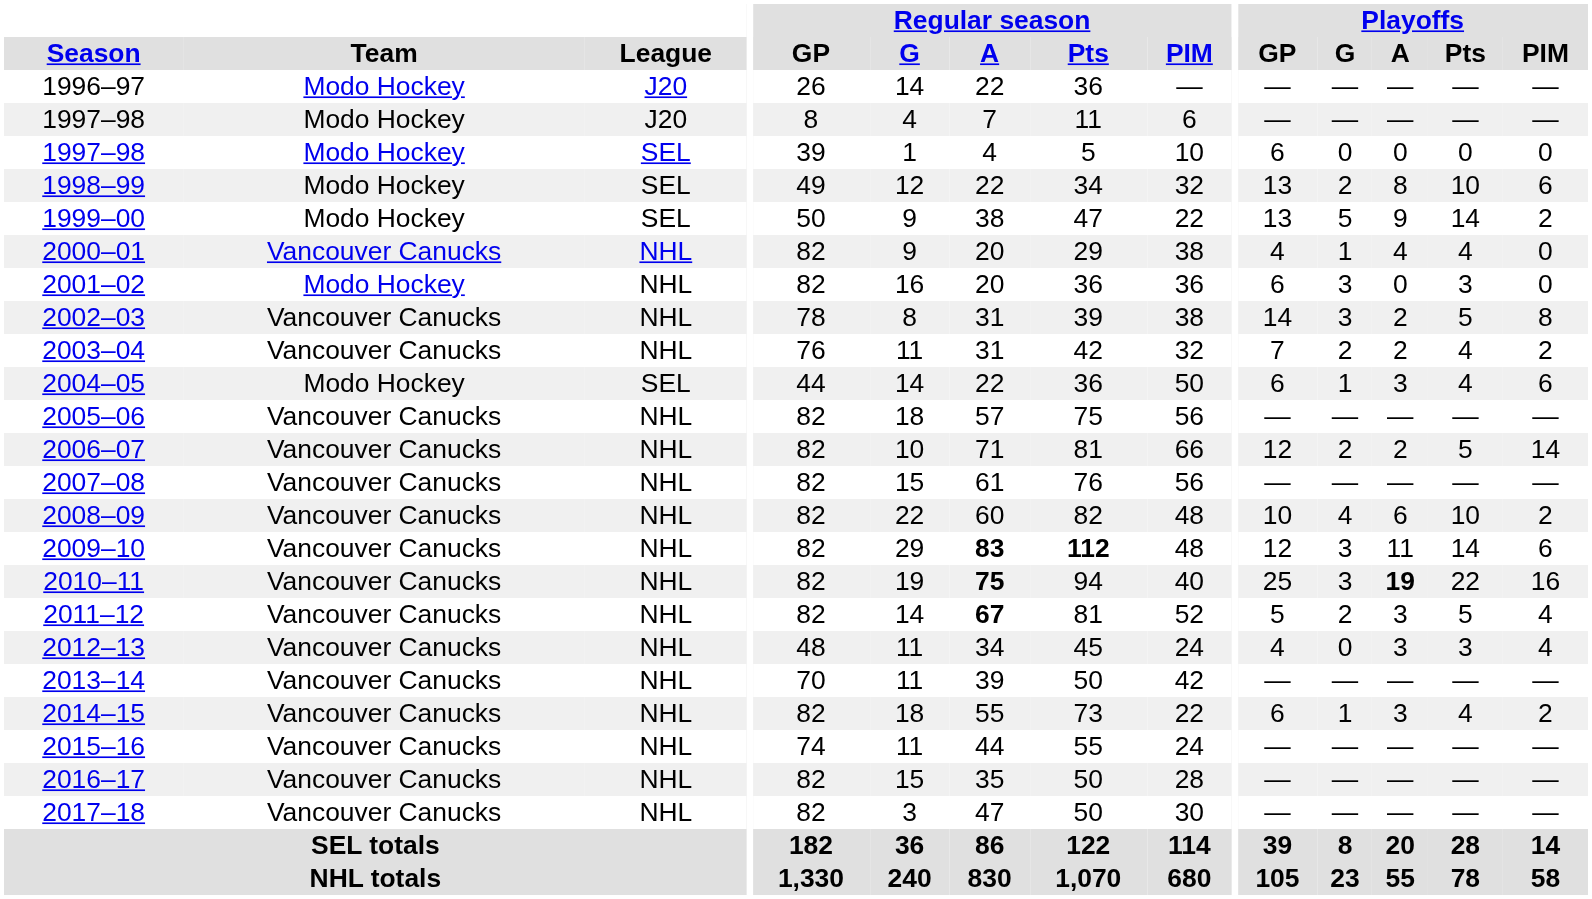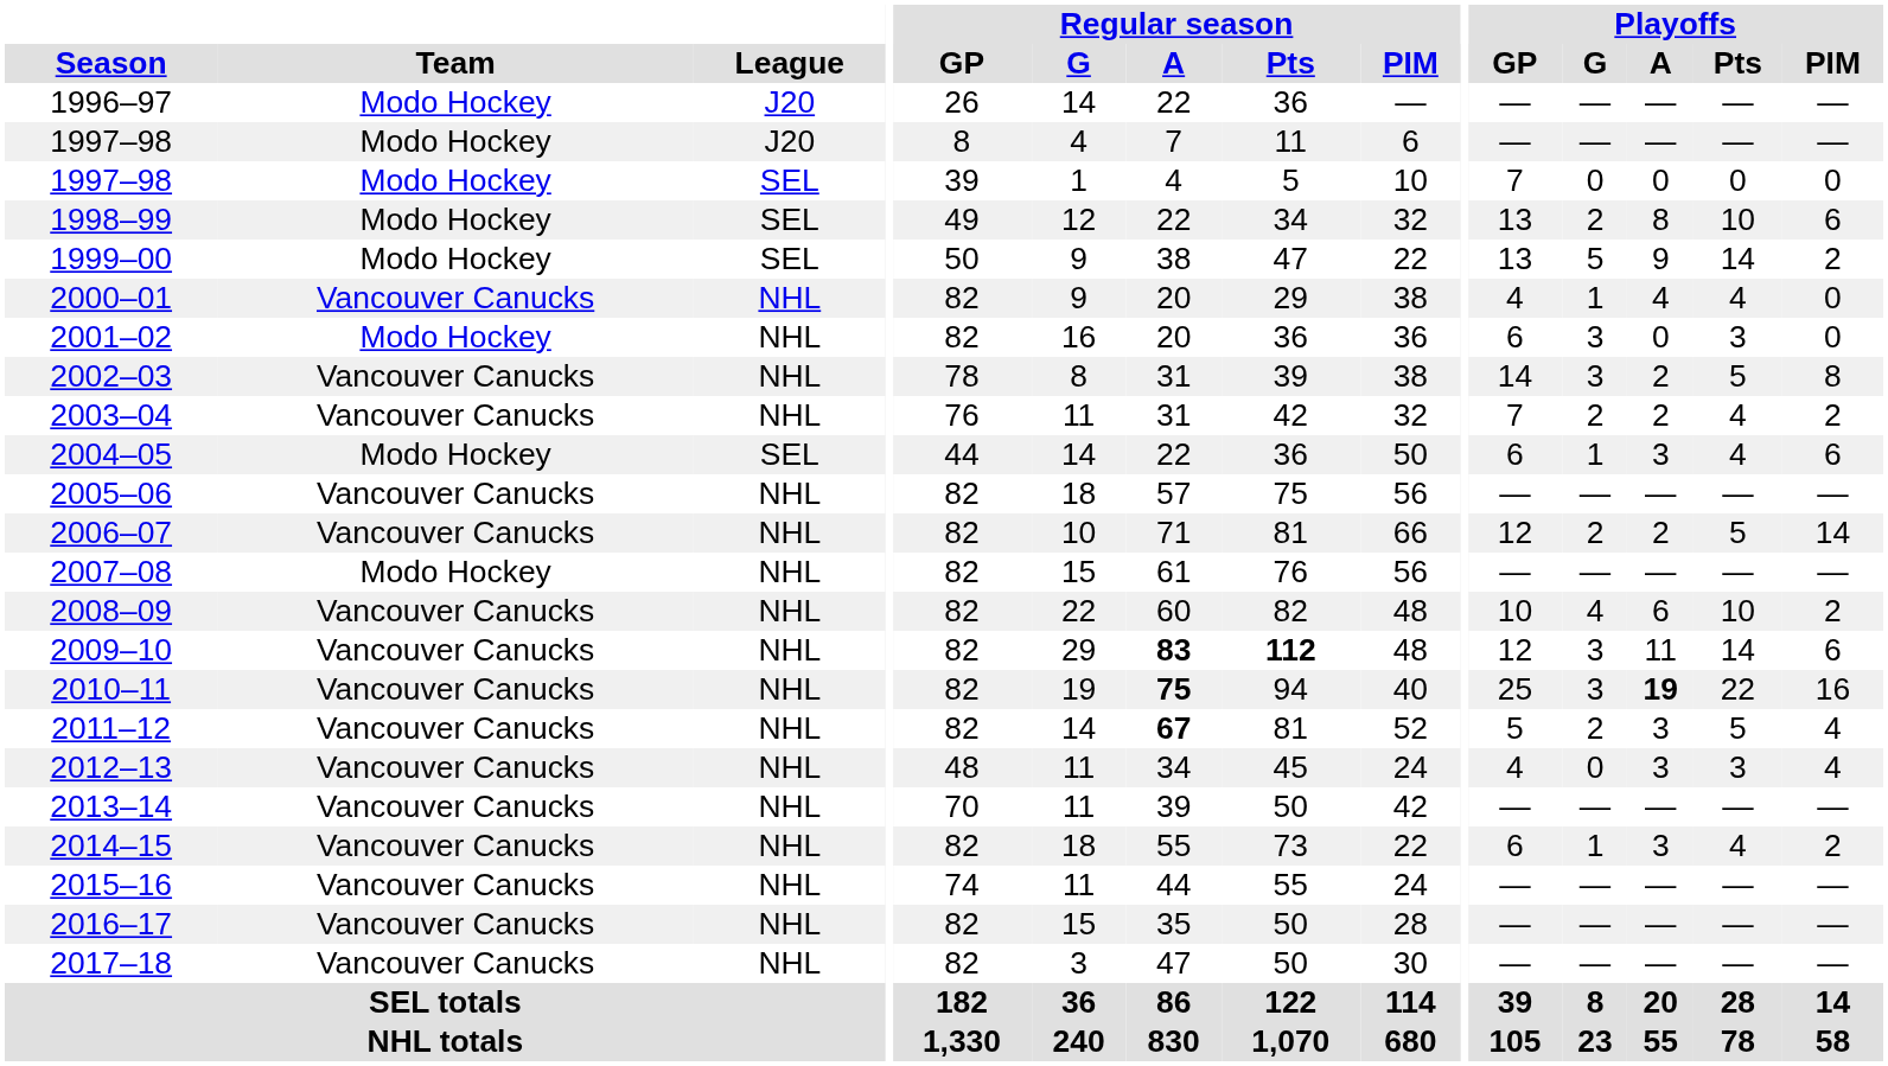1997–98 / SEL | Playoffs / GP: 6 -> 7
2007–08 | Team: Vancouver Canucks -> Modo Hockey
